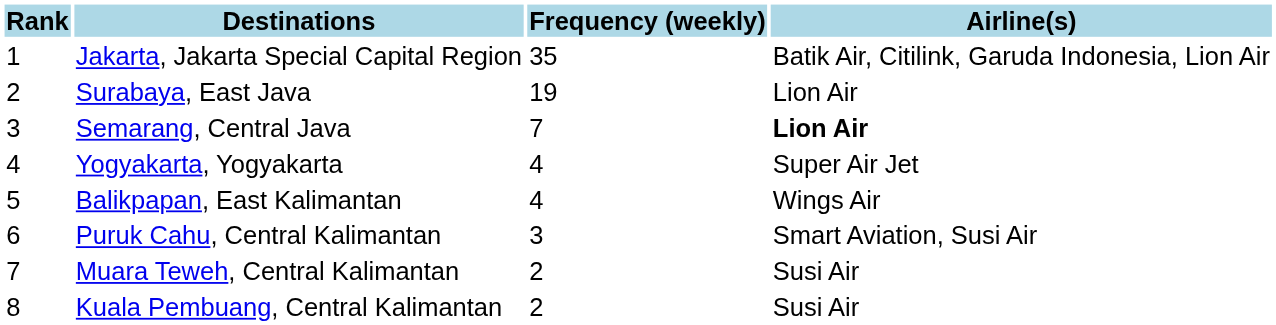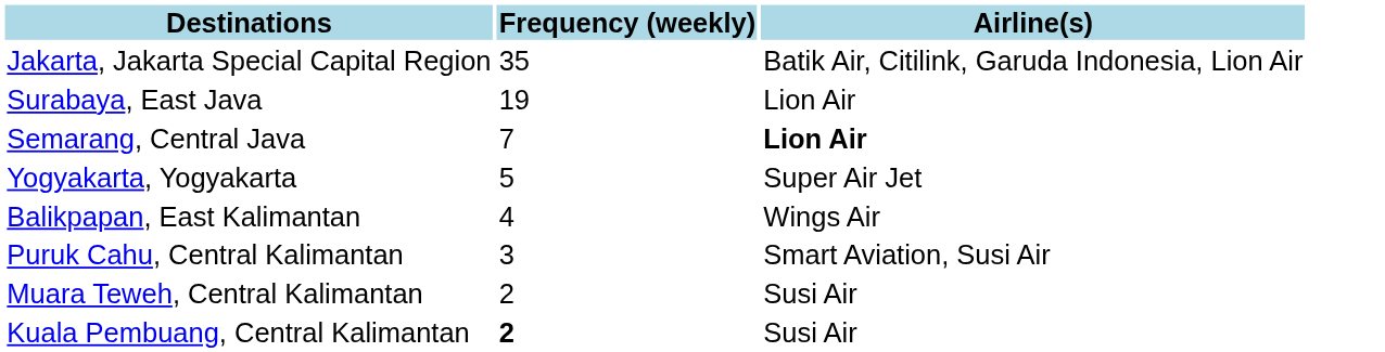- column: Rank | 1 | 2 | 3 | 4 | 5 | 6 | 7 | 8
Yogyakarta, Yogyakarta | Frequency (weekly): 4 -> 5
Kuala Pembuang, Central Kalimantan | Frequency (weekly): normal -> bold
